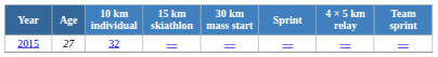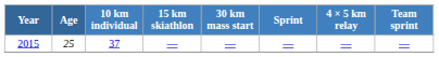2015 | Age: 27 -> 25
2015 | 10 km individual: 32 -> 37
